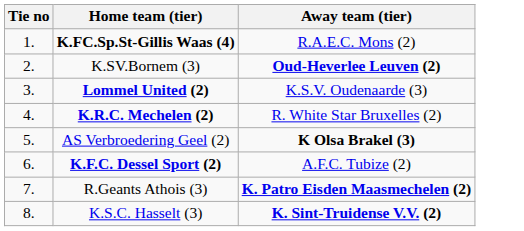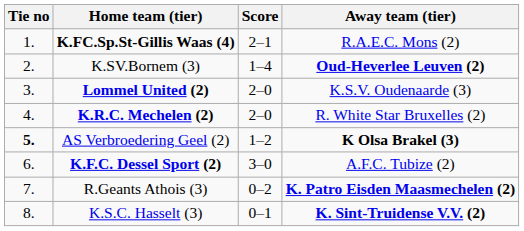+ column: Score | 2–1 | 1–4 | 2–0 | 2–0 | 1–2 | 3–0 | 0–2 | 0–1
AS Verbroedering Geel (2) | Tie no: normal -> bold
